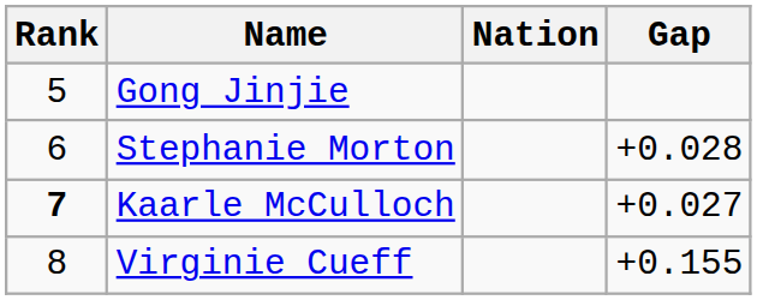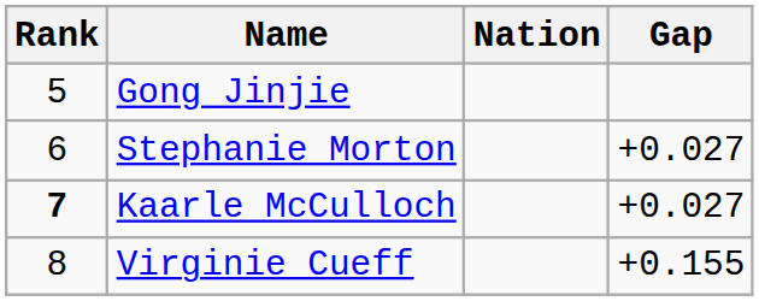Stephanie Morton | Gap: +0.028 -> +0.027
